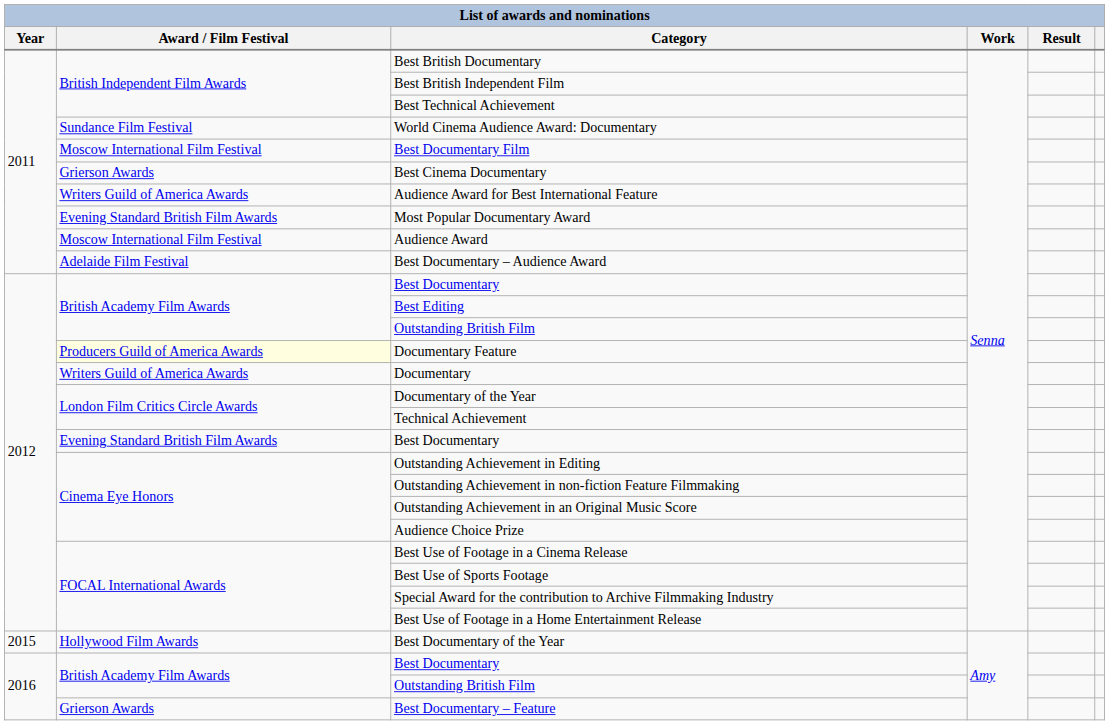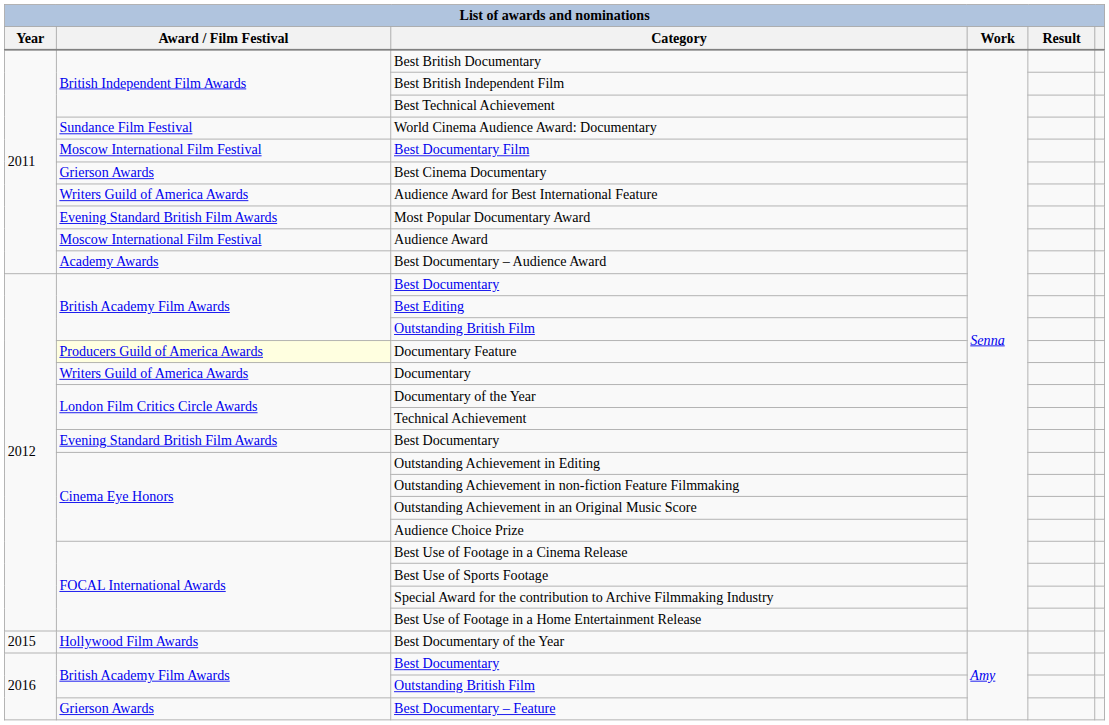Best Documentary – Audience Award | Award / Film Festival: Adelaide Film Festival -> Academy Awards
